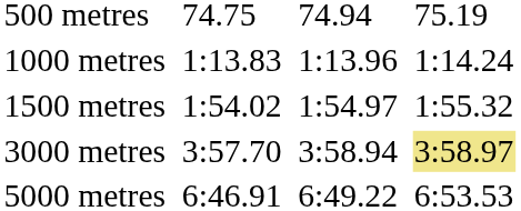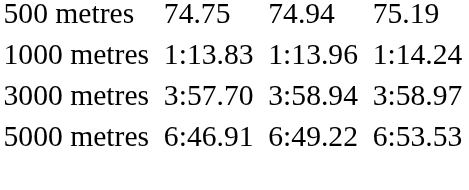- row: 1500 metres | 1:54.02 | 1:54.97 | 1:55.32
3000 metres | column 7: khaki background -> no background
